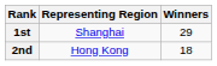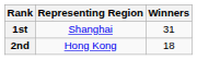1st | Winners: 29 -> 31
